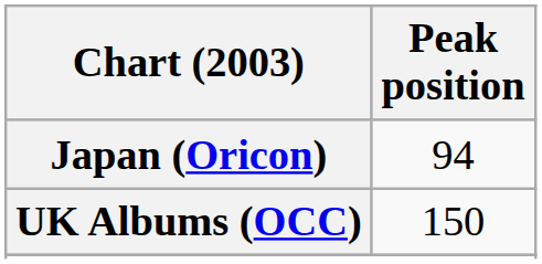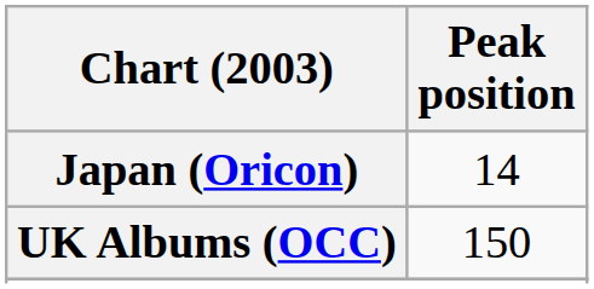Japan (Oricon) | Peak position: 94 -> 14
